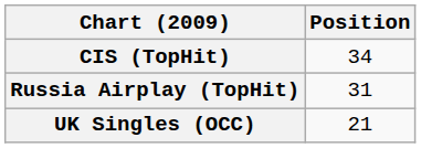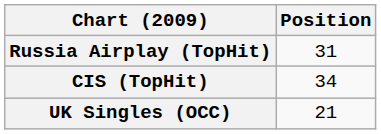rows swapped: CIS (TopHit) <-> Russia Airplay (TopHit)
